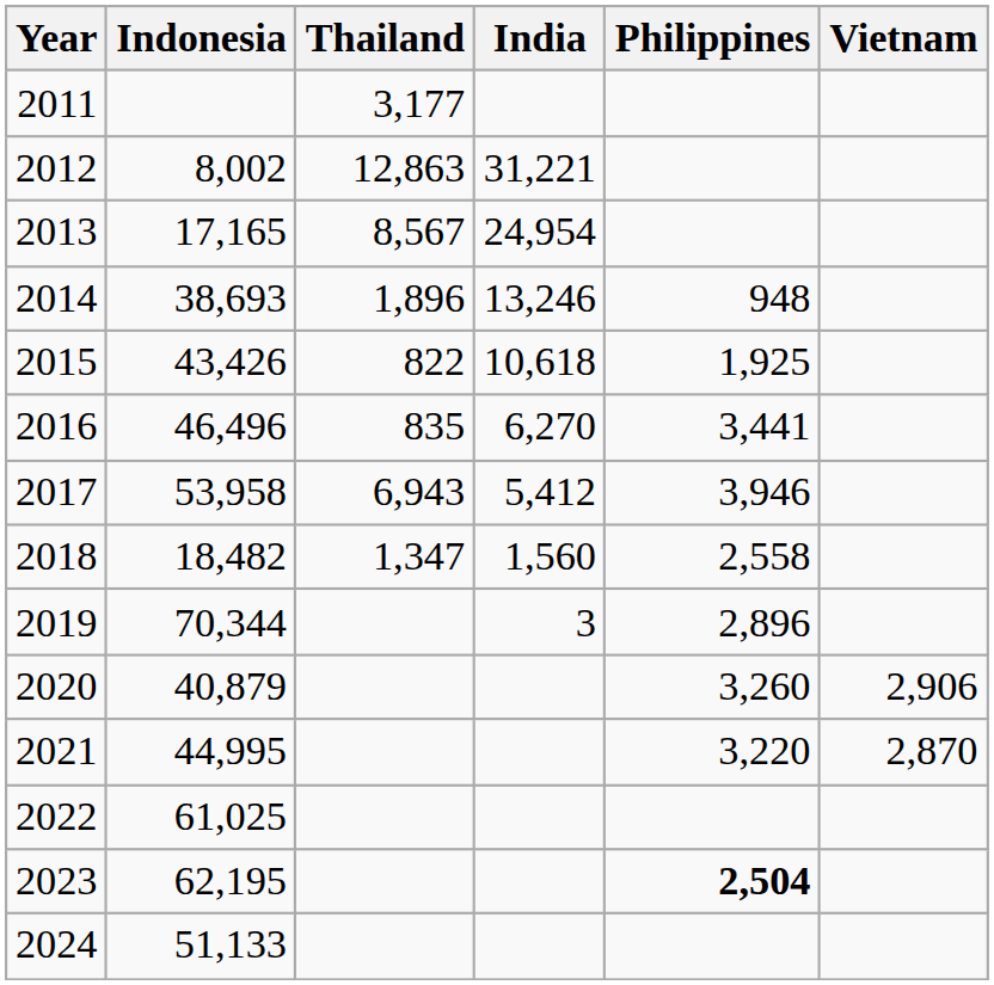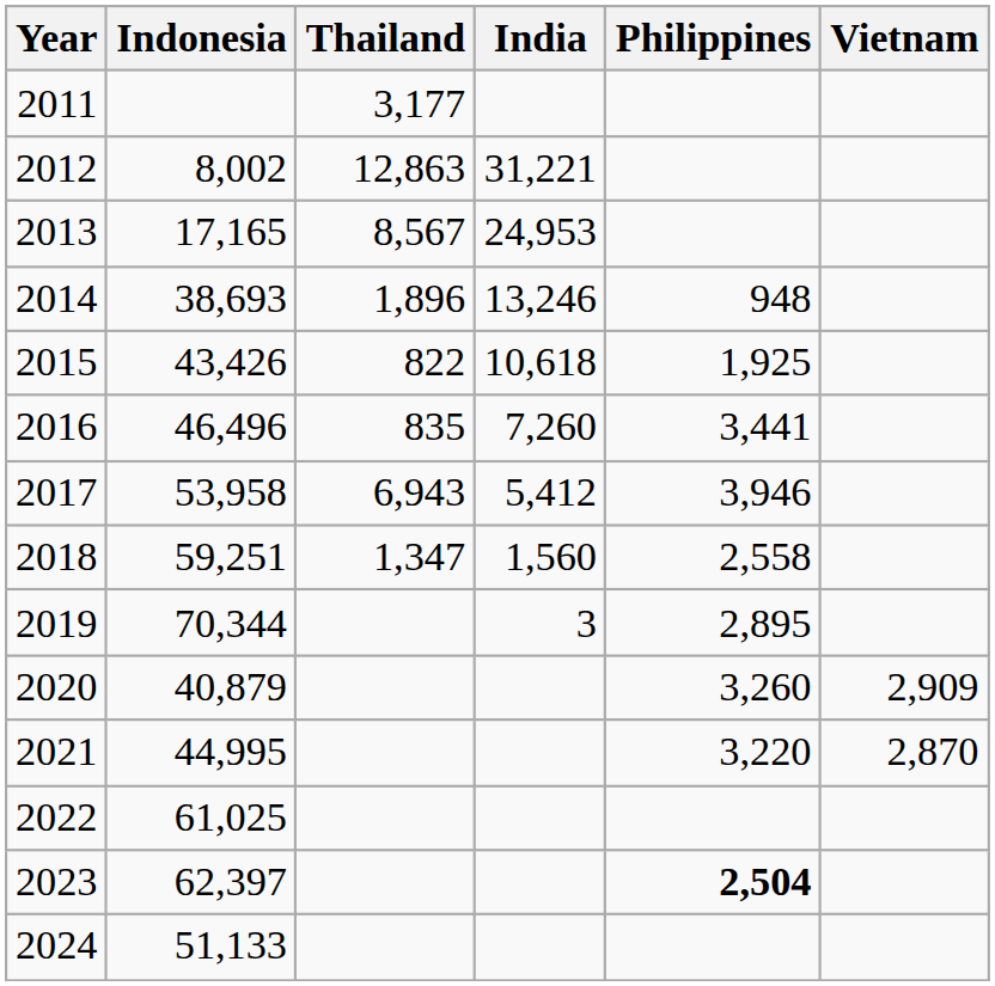2013 | India: 24,954 -> 24,953
2016 | India: 6,270 -> 7,260
2018 | Indonesia: 18,482 -> 59,251
2019 | Philippines: 2,896 -> 2,895
2020 | Vietnam: 2,906 -> 2,909
2023 | Indonesia: 62,195 -> 62,397
